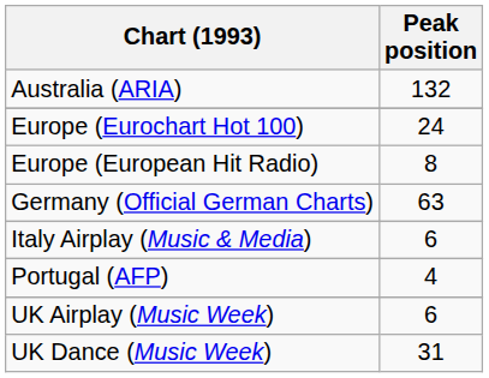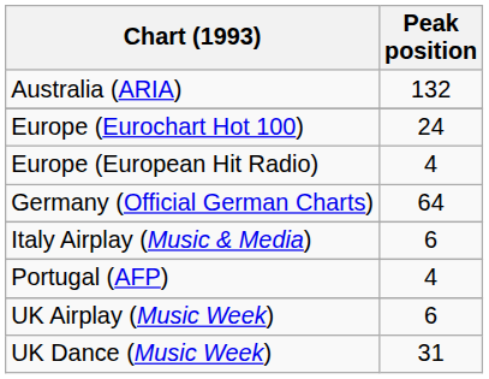Europe (European Hit Radio) | Peak position: 8 -> 4
Germany (Official German Charts) | Peak position: 63 -> 64
